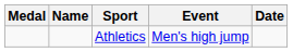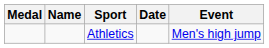columns swapped: Event <-> Date
